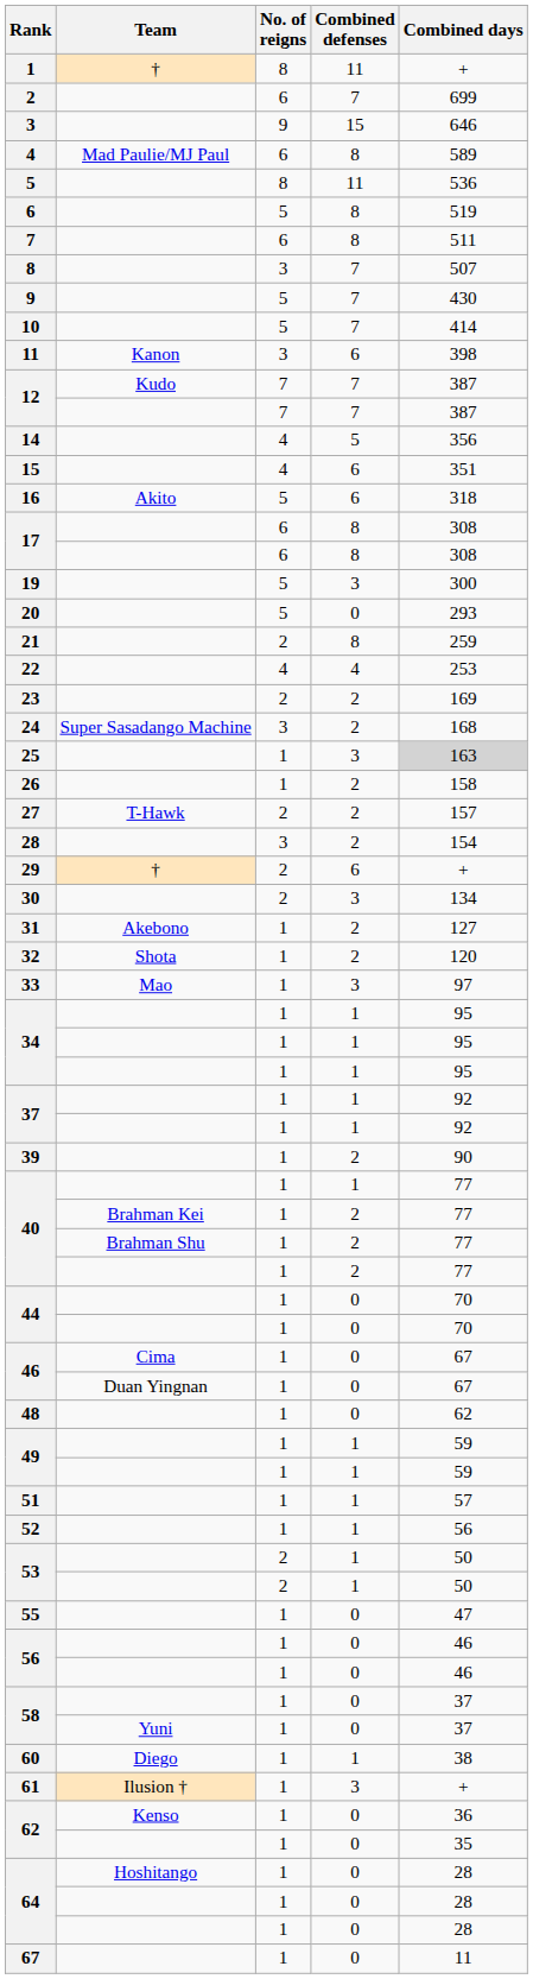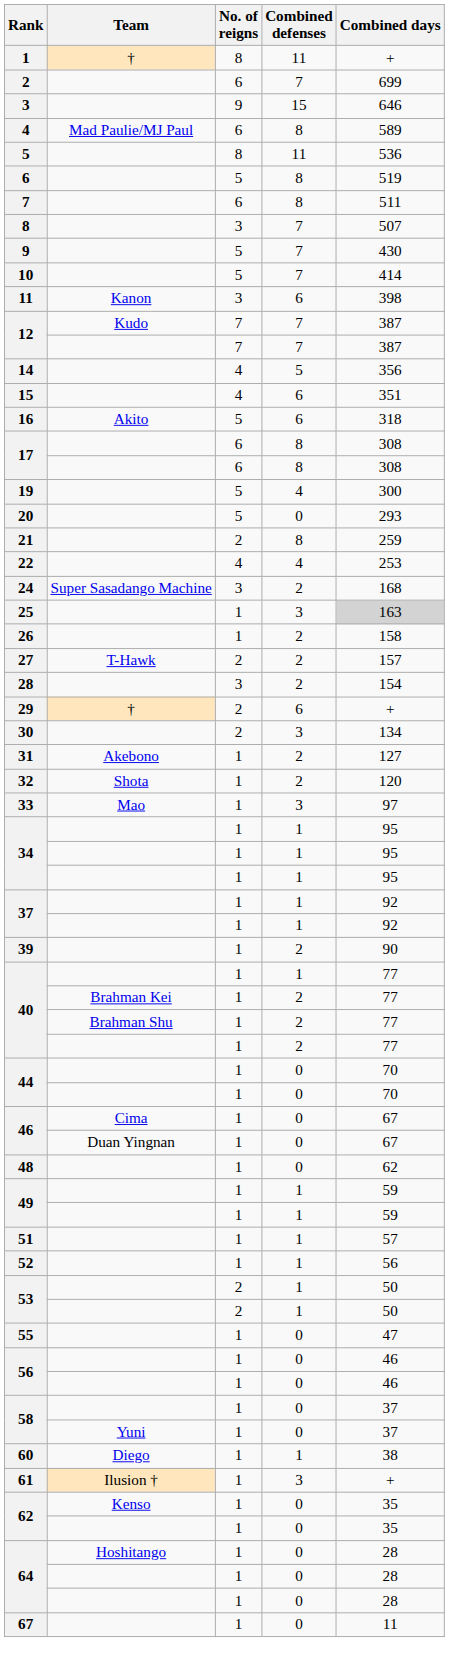19 | Combined defenses: 3 -> 4
- row: 23 | 2 | 2 | 169
62 / Kenso | Combined days: 36 -> 35
